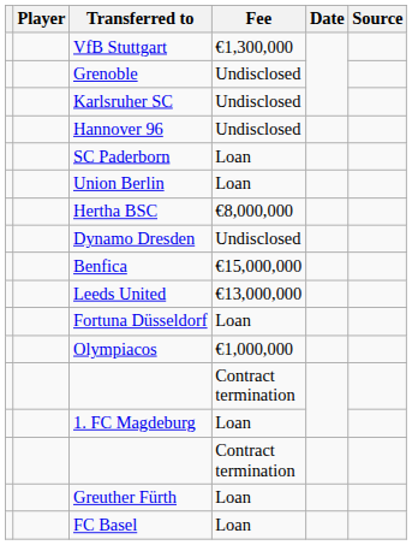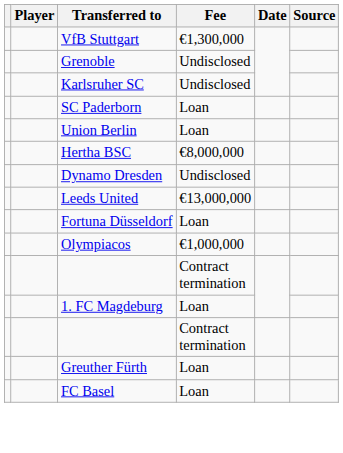- row: Hannover 96 | Undisclosed
- row: Benfica | €15,000,000
